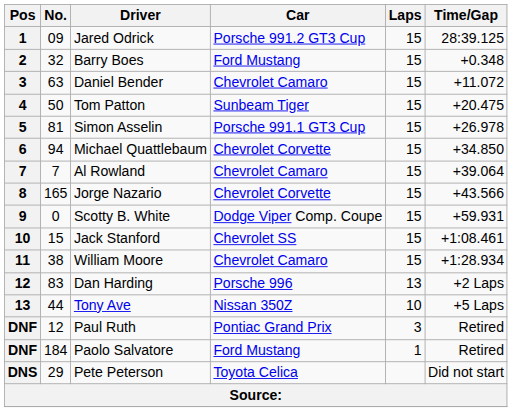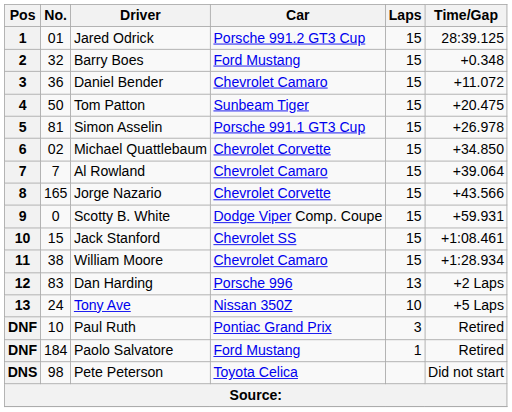Jared Odrick | No.: 09 -> 01
Daniel Bender | No.: 63 -> 36
Michael Quattlebaum | No.: 94 -> 02
Tony Ave | No.: 44 -> 24
Paul Ruth | No.: 12 -> 10
Pete Peterson | No.: 29 -> 98
